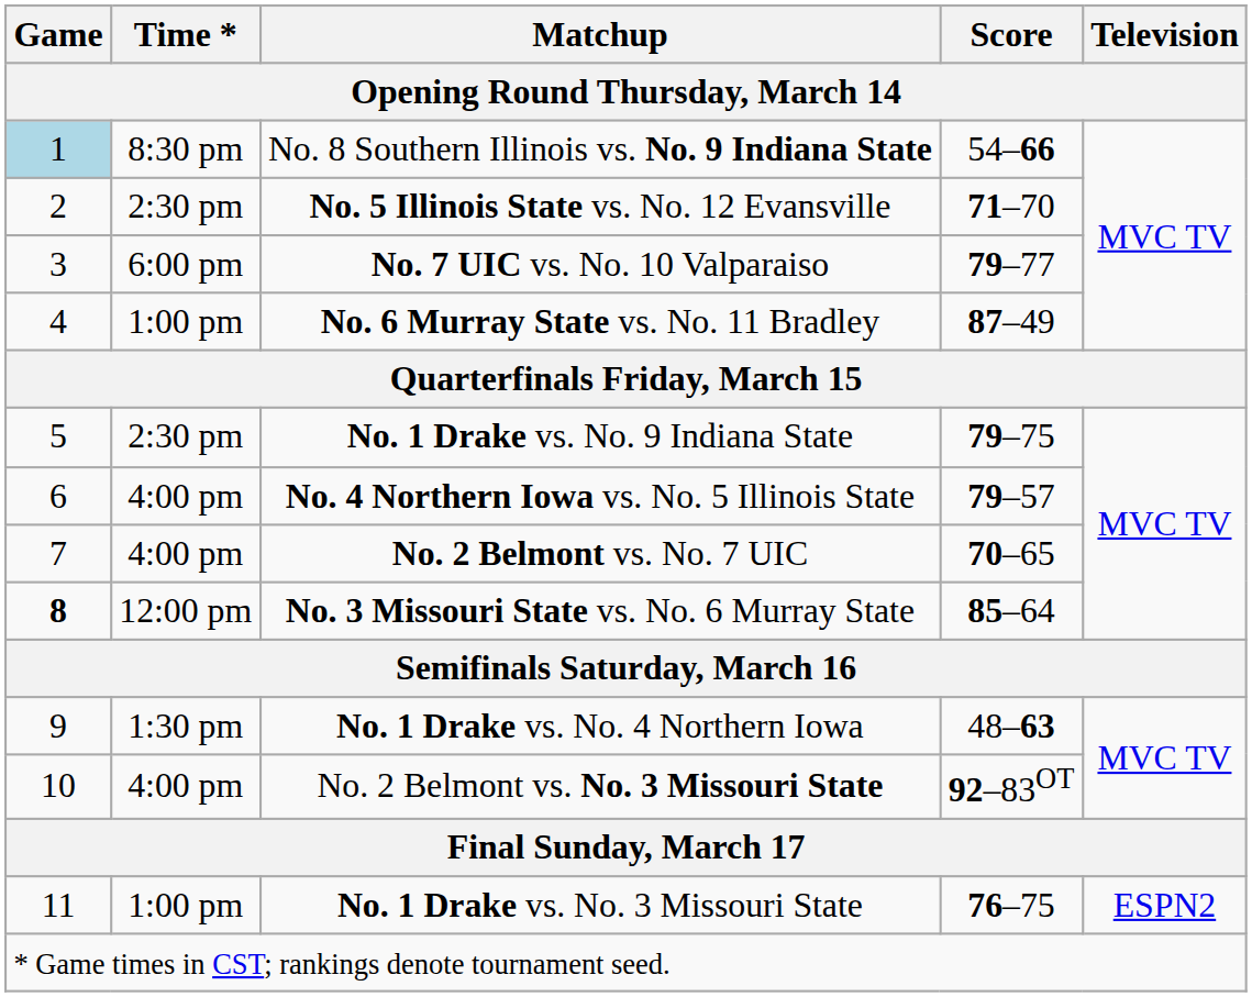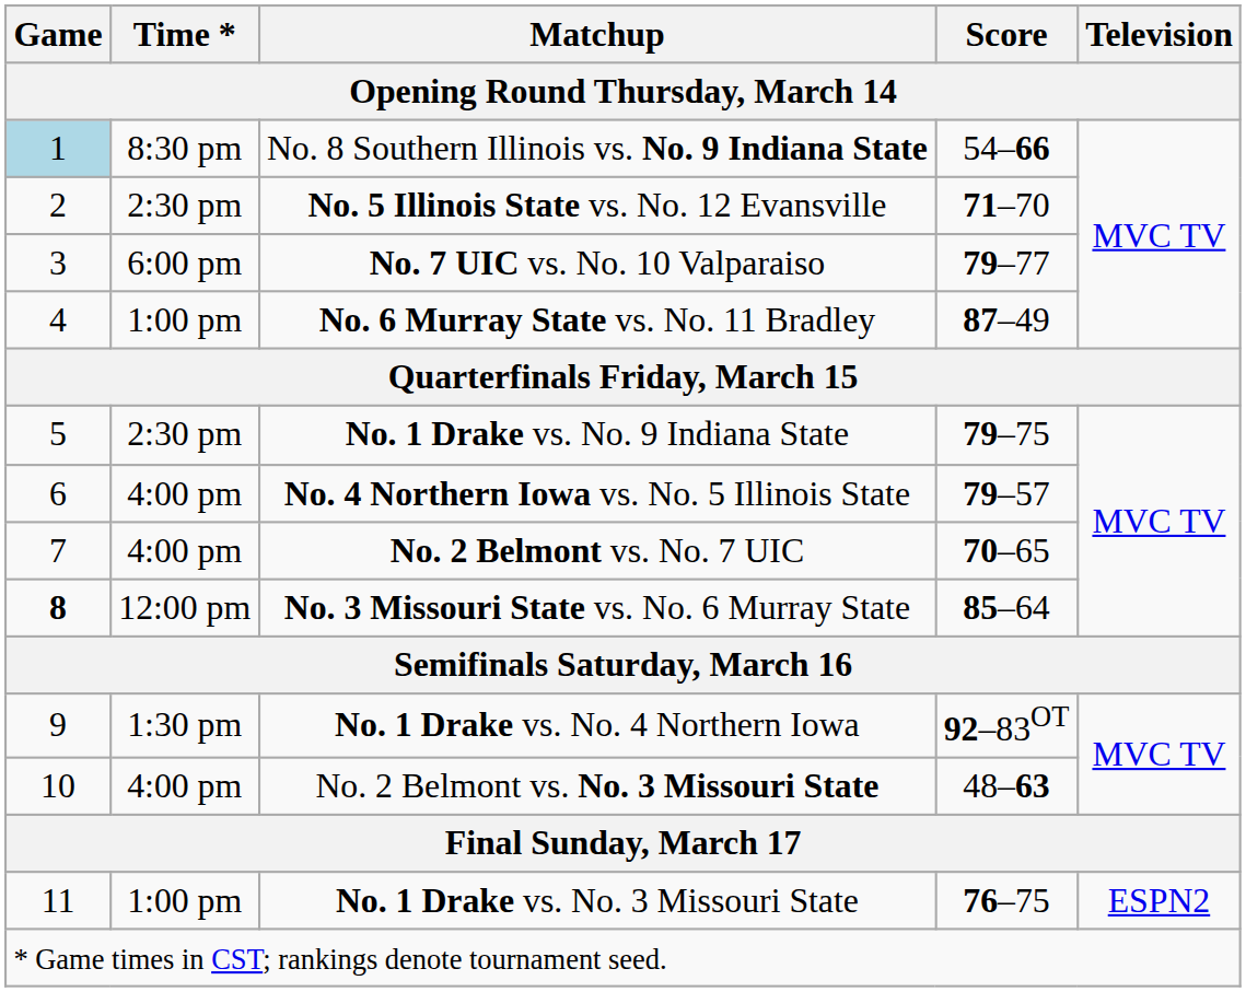No. 1 Drake vs. No. 4 Northern Iowa | Score: 48–63 -> 92–83OT
No. 2 Belmont vs. No. 3 Missouri State | Score: 92–83OT -> 48–63
